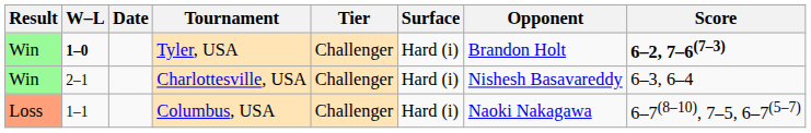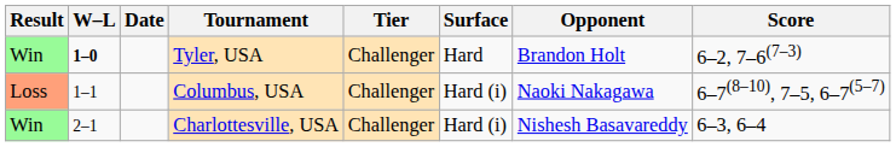Tyler, USA | Surface: Hard (i) -> Hard
Tyler, USA | Score: bold -> normal
rows swapped: Columbus, USA <-> Charlottesville, USA
